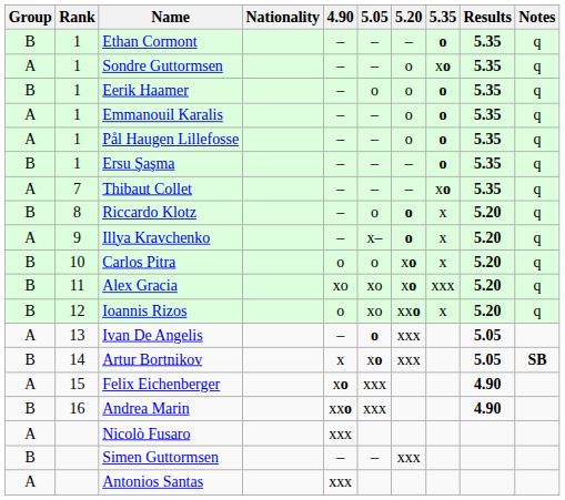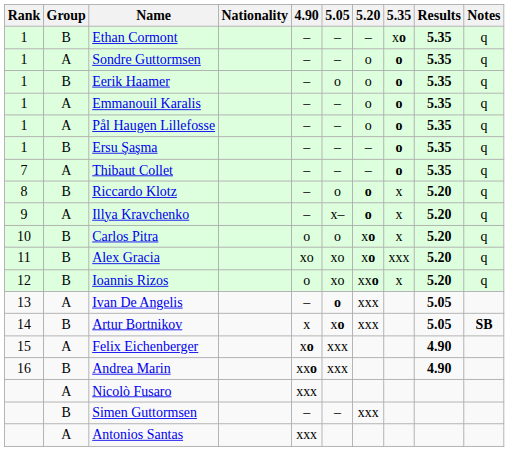columns swapped: Rank <-> Group
Ethan Cormont | 5.35: o -> xo
Sondre Guttormsen | 5.35: xo -> o
Thibaut Collet | 5.35: xo -> o
